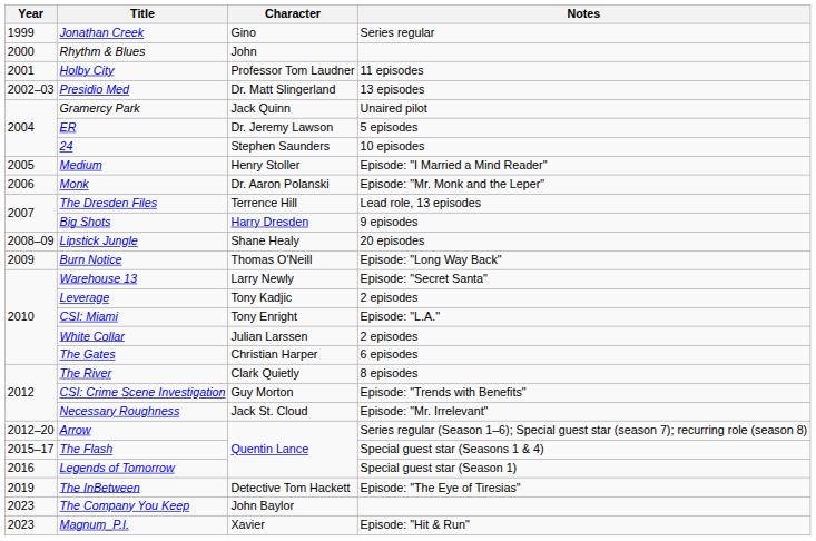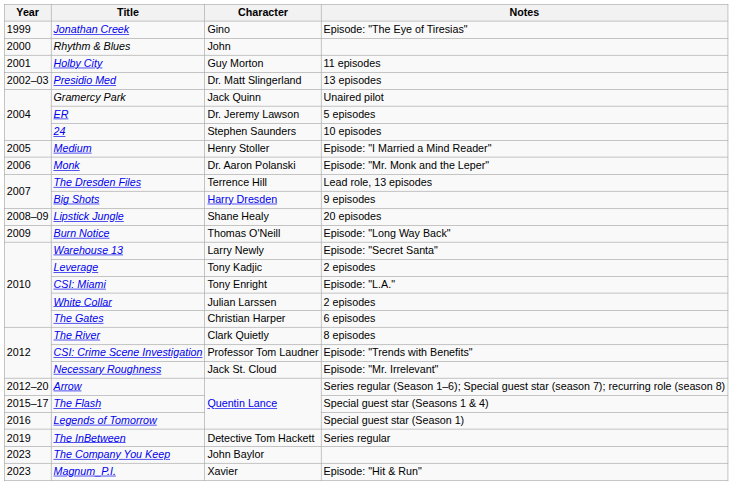Jonathan Creek | Notes: Series regular -> Episode: "The Eye of Tiresias"
Holby City | Character: Professor Tom Laudner -> Guy Morton
CSI: Crime Scene Investigation | Character: Guy Morton -> Professor Tom Laudner
The InBetween | Notes: Episode: "The Eye of Tiresias" -> Series regular
